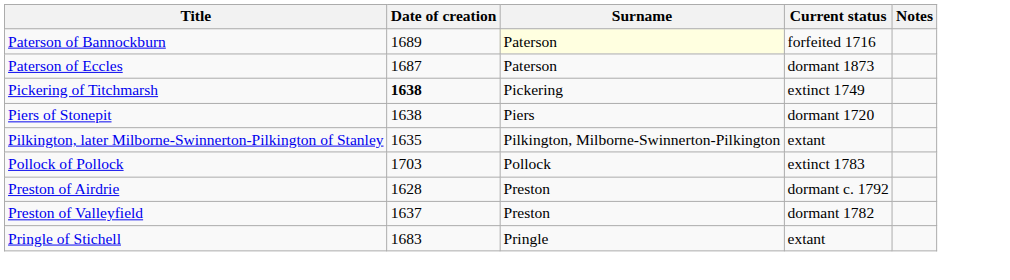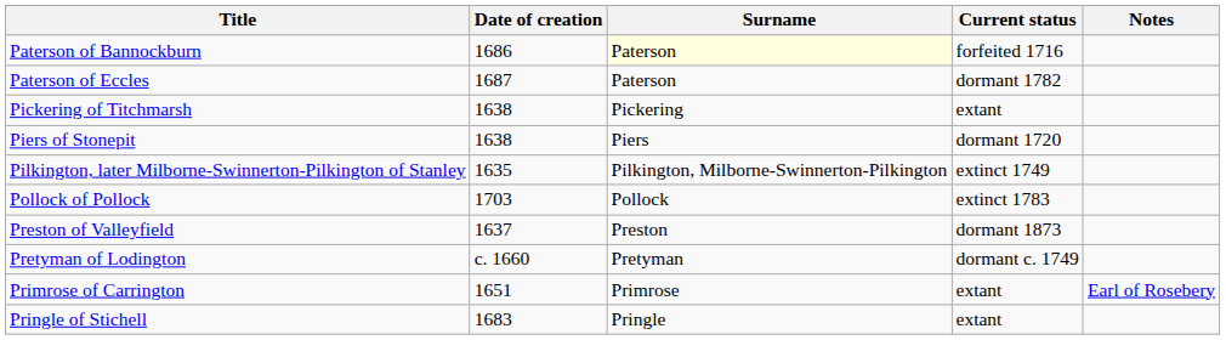Paterson of Bannockburn | Date of creation: 1689 -> 1686
Paterson of Eccles | Current status: dormant 1873 -> dormant 1782
Pickering of Titchmarsh | Date of creation: bold -> normal
Pickering of Titchmarsh | Current status: extinct 1749 -> extant
Pilkington, later Milborne-Swinnerton-Pilkington of Stanley | Current status: extant -> extinct 1749
- row: Preston of Airdrie | 1628 | Preston | dormant c. 1792
Preston of Valleyfield | Current status: dormant 1782 -> dormant 1873
+ row: Pretyman of Lodington | c. 1660 | Pretyman | dormant c. 1749
+ row: Primrose of Carrington | 1651 | Primrose | extant | Earl of Rosebery
